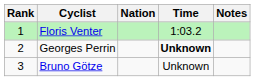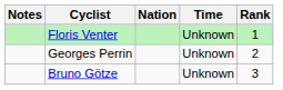columns swapped: Rank <-> Notes
Floris Venter | Time: 1:03.2 -> Unknown
Georges Perrin | Time: bold -> normal
